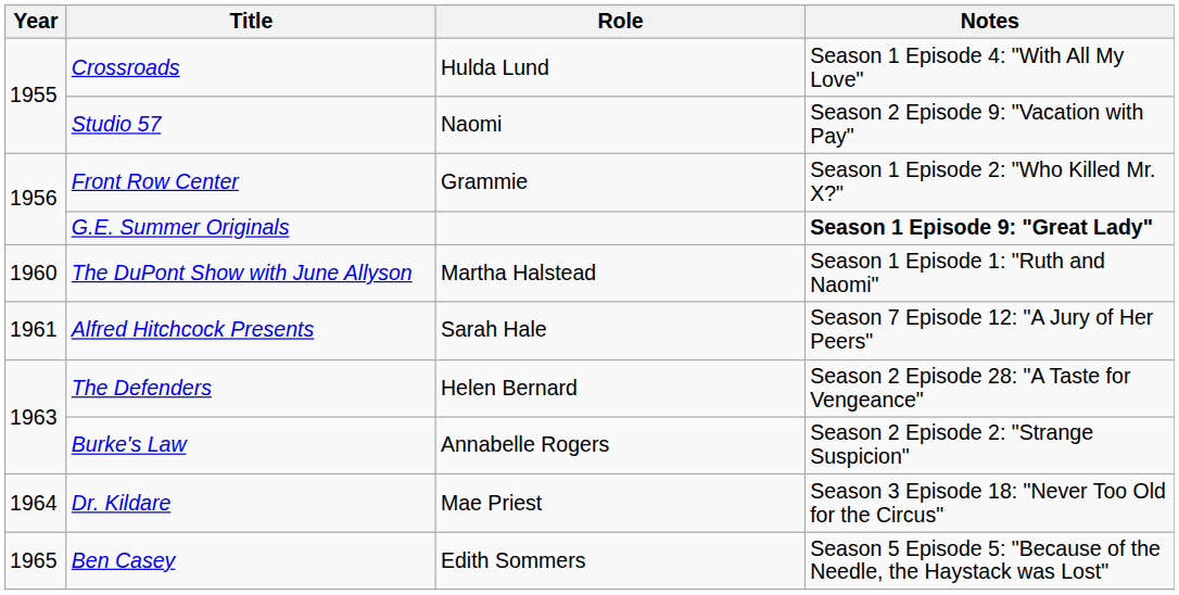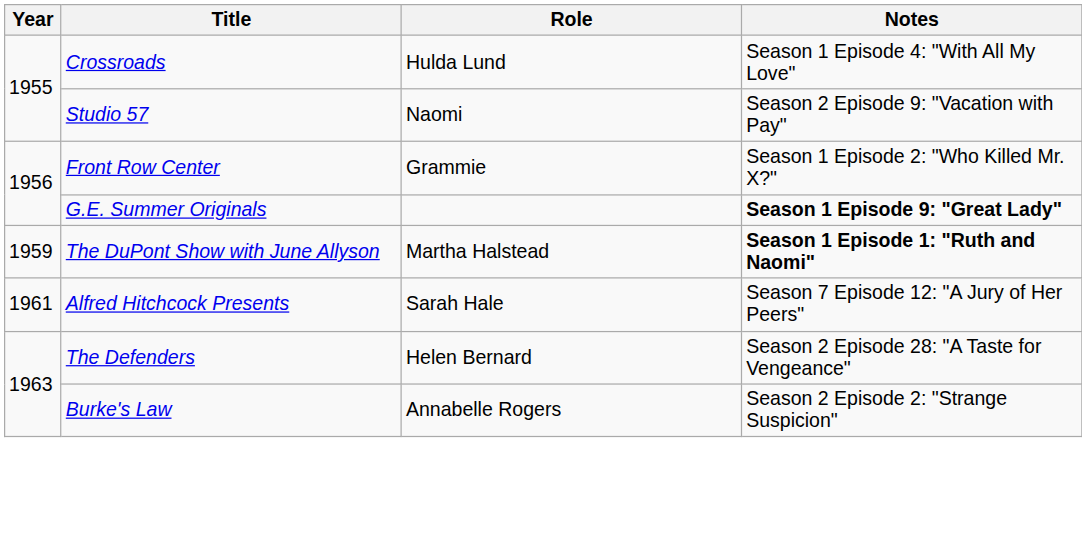The DuPont Show with June Allyson | Year: 1960 -> 1959
The DuPont Show with June Allyson | Notes: normal -> bold
- row: 1964 | Dr. Kildare | Mae Priest | Season 3 Episode 18: "Never Too Old for the Circus"
- row: 1965 | Ben Casey | Edith Sommers | Season 5 Episode 5: "Because of the Needle, the Haystack was Lost"
